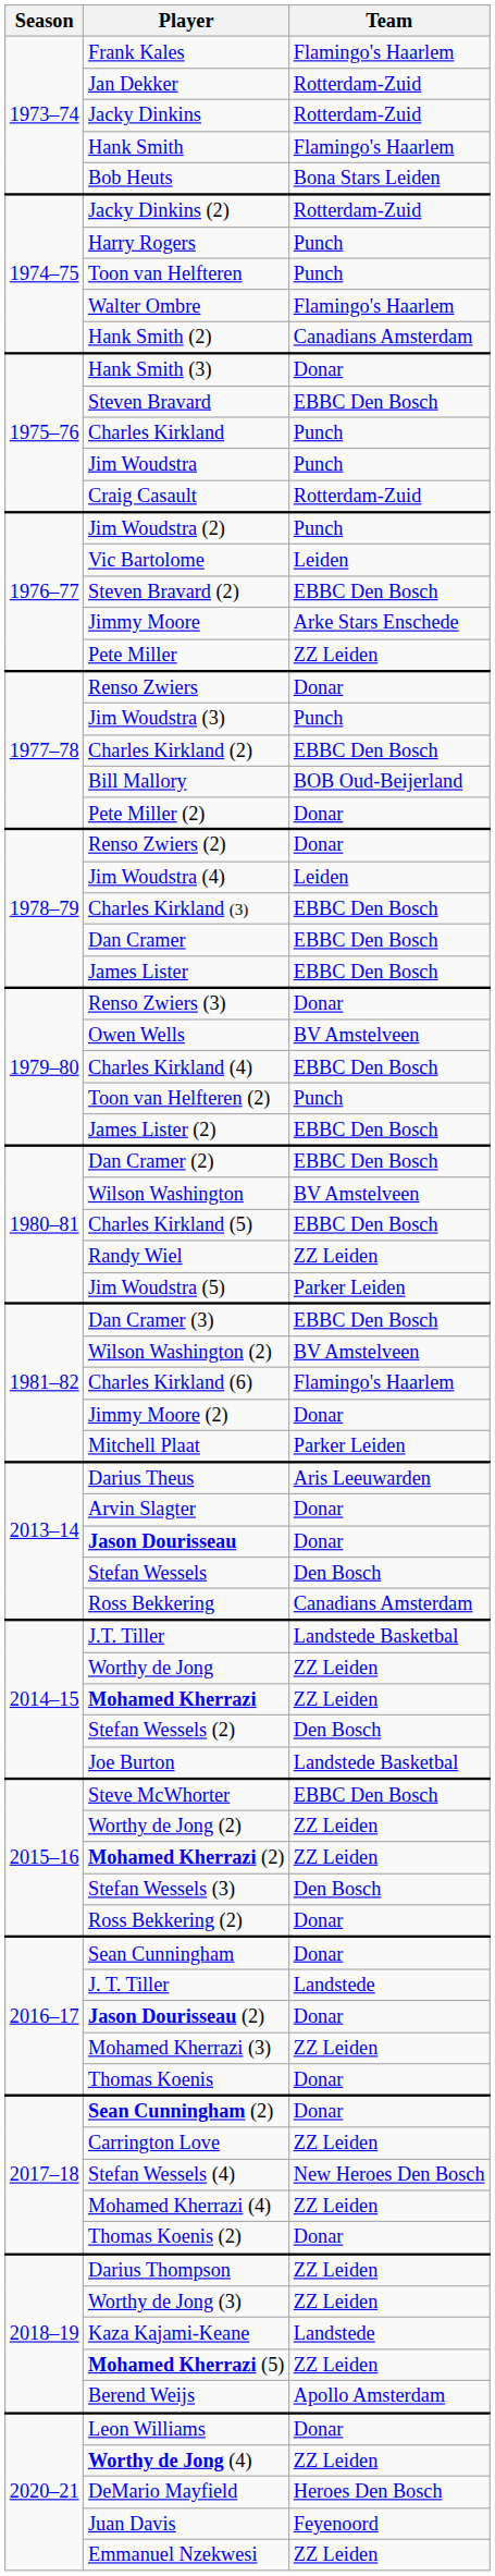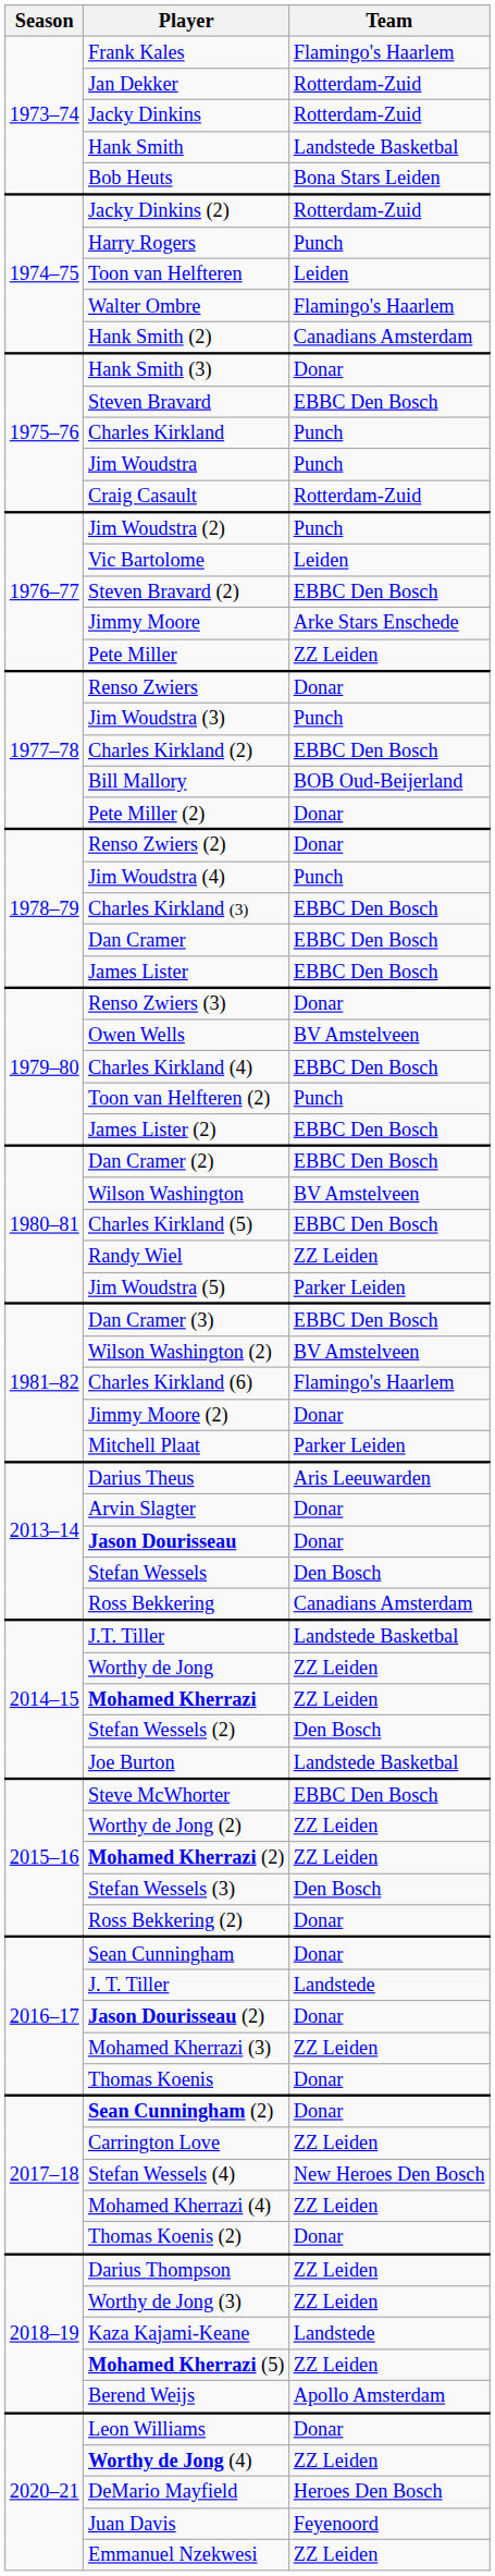Hank Smith | Team: Flamingo's Haarlem -> Landstede Basketbal
Toon van Helfteren | Team: Punch -> Leiden
Jim Woudstra (4) | Team: Leiden -> Punch
